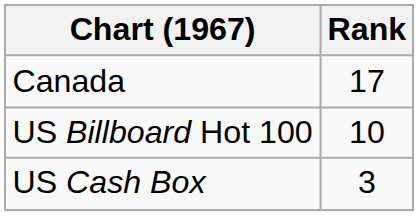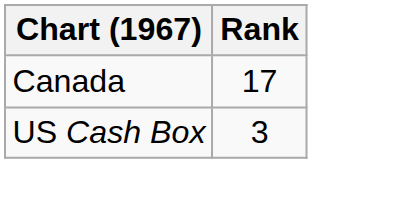- row: US Billboard Hot 100 | 10
